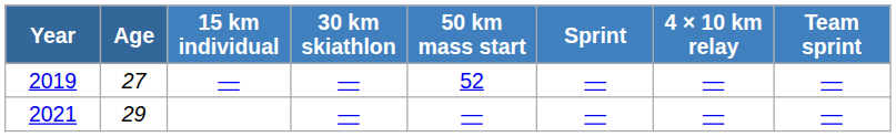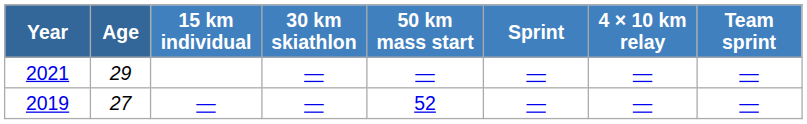rows swapped: 2019 <-> 2021
